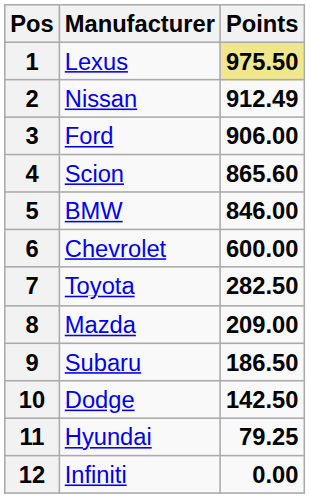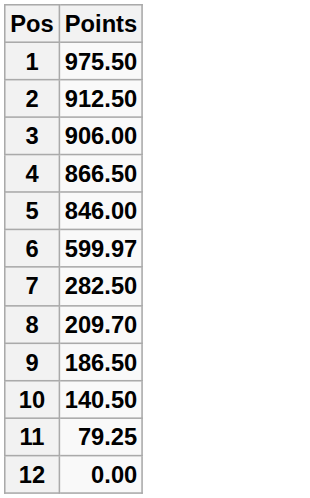- column: Manufacturer | Lexus | Nissan | Ford | Scion | BMW | Chevrolet | Toyota | Mazda | Subaru | Dodge | Hyundai | Infiniti
1 | Points: khaki background -> no background
2 | Points: 912.49 -> 912.50
4 | Points: 865.60 -> 866.50
6 | Points: 600.00 -> 599.97
8 | Points: 209.00 -> 209.70
10 | Points: 142.50 -> 140.50
